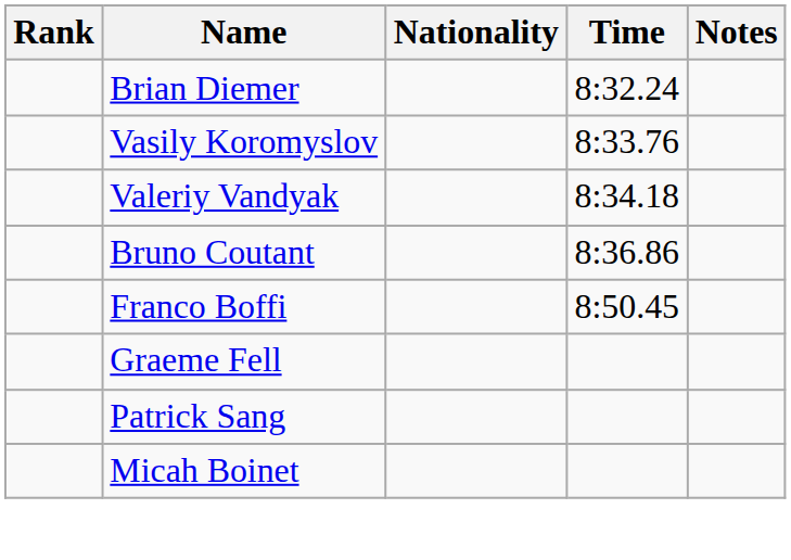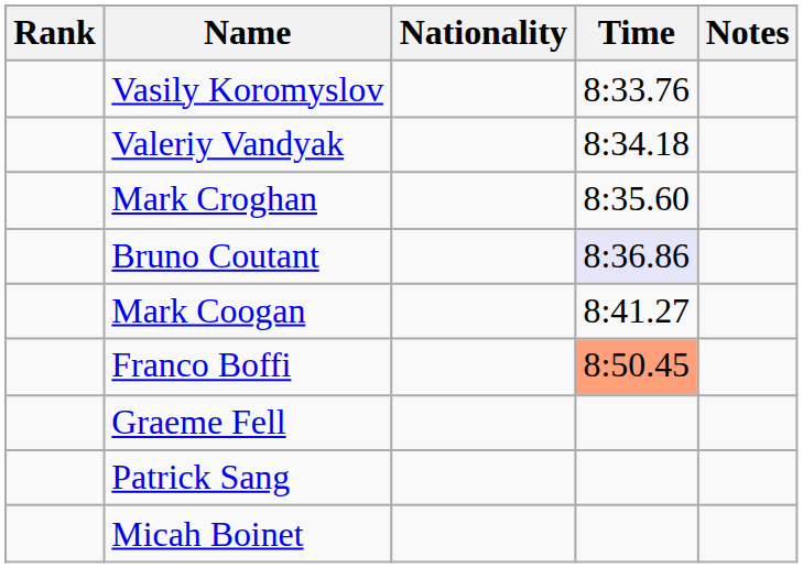- row: Brian Diemer | 8:32.24
+ row: Mark Croghan | 8:35.60
Bruno Coutant | Time: no background -> lavender background
+ row: Mark Coogan | 8:41.27
Franco Boffi | Time: no background -> lightsalmon background
